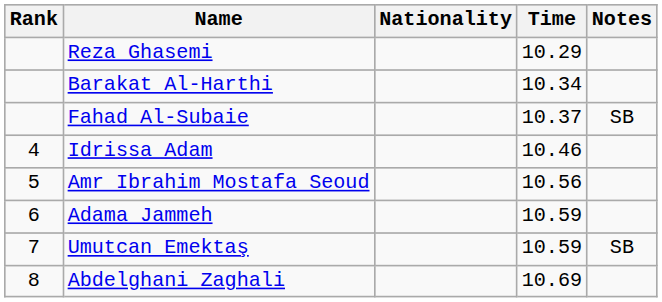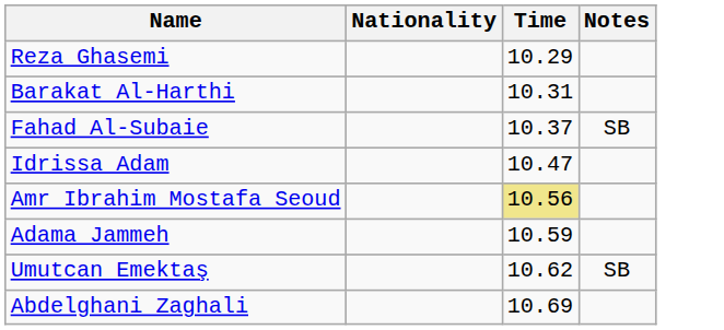- column: Rank | 4 | 5 | 6 | 7 | 8
Barakat Al-Harthi | Time: 10.34 -> 10.31
Idrissa Adam | Time: 10.46 -> 10.47
Amr Ibrahim Mostafa Seoud | Time: no background -> khaki background
Umutcan Emektaş | Time: 10.59 -> 10.62
